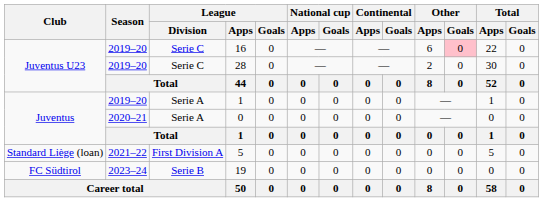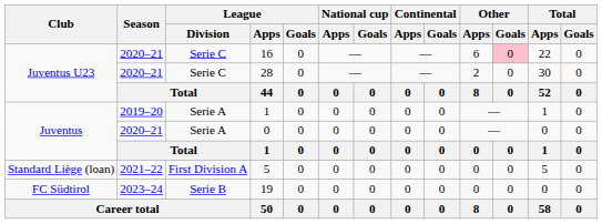16 | Season: 2019–20 -> 2020–21
28 | Season: 2019–20 -> 2020–21
